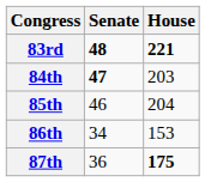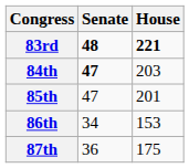85th | Senate: 46 -> 47
85th | House: 204 -> 201
87th | House: bold -> normal
